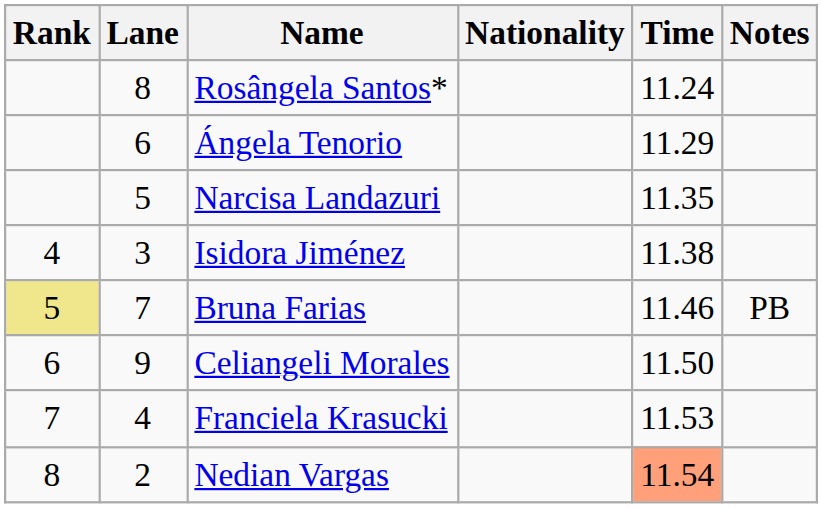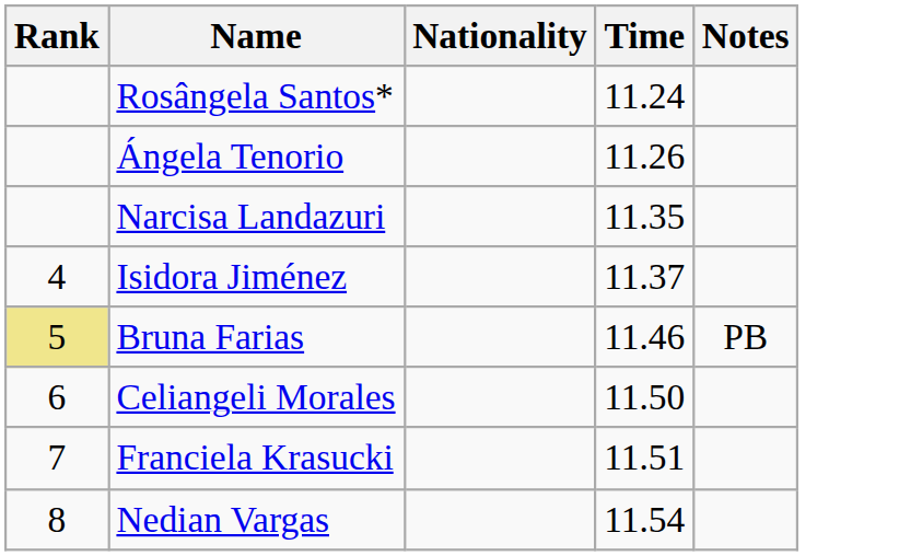- column: Lane | 8 | 6 | 5 | 3 | 7 | 9 | 4 | 2
Ángela Tenorio | Time: 11.29 -> 11.26
Isidora Jiménez | Time: 11.38 -> 11.37
Franciela Krasucki | Time: 11.53 -> 11.51
Nedian Vargas | Time: lightsalmon background -> no background
